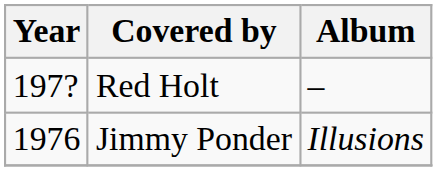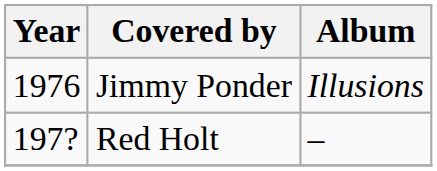rows swapped: Jimmy Ponder <-> Red Holt
